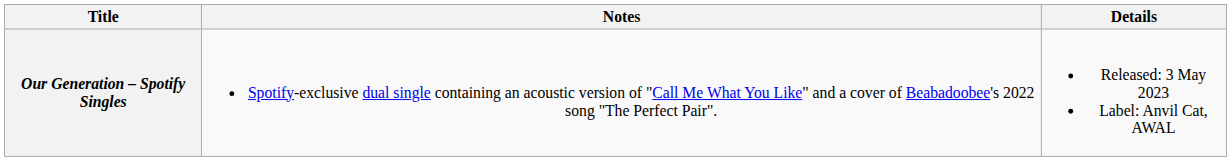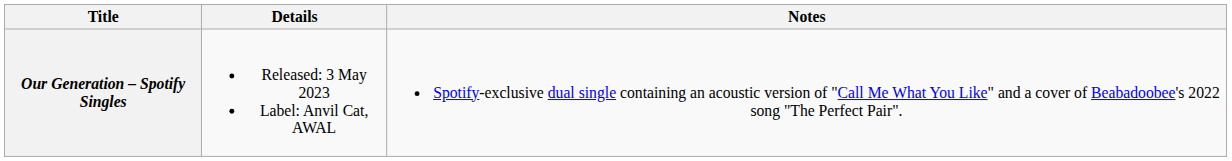columns swapped: Details <-> Notes
